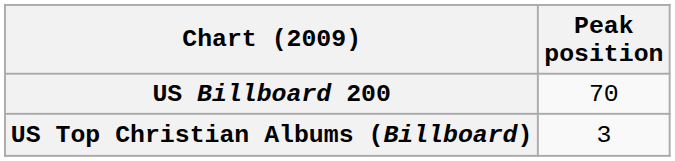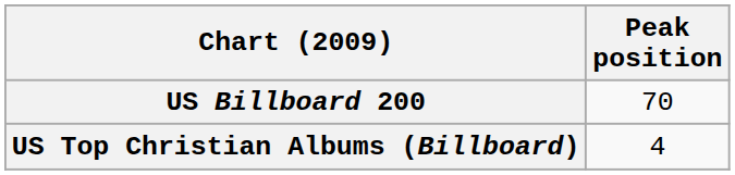US Top Christian Albums (Billboard) | Peak position: 3 -> 4
